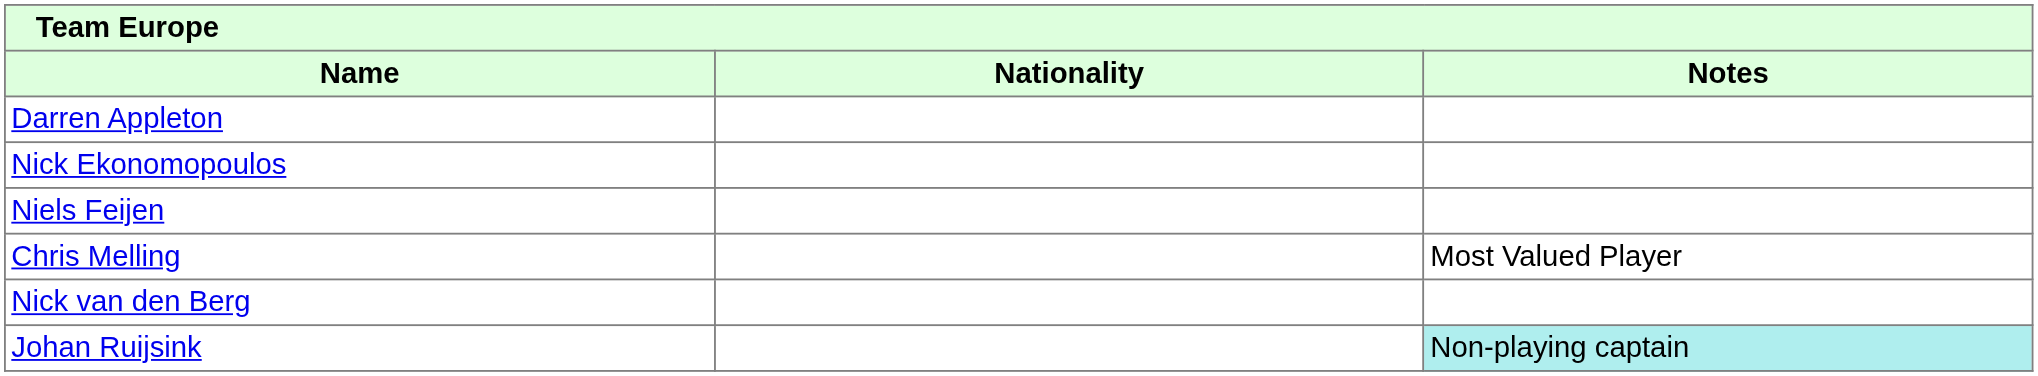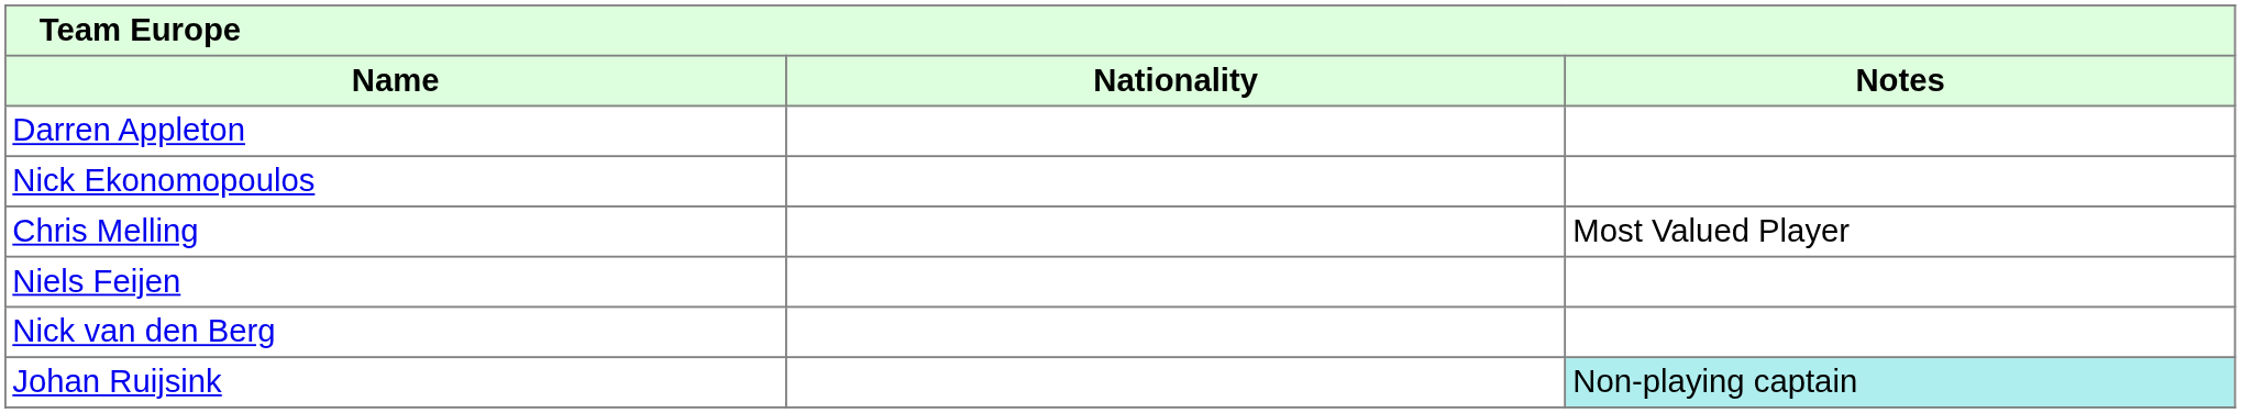rows swapped: Niels Feijen <-> Chris Melling
